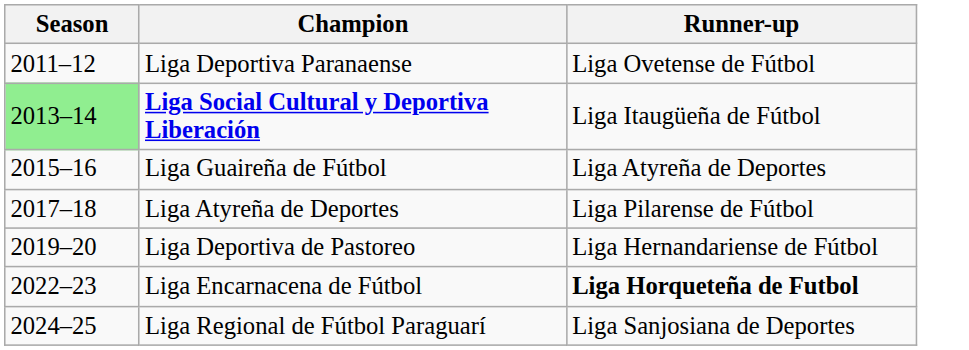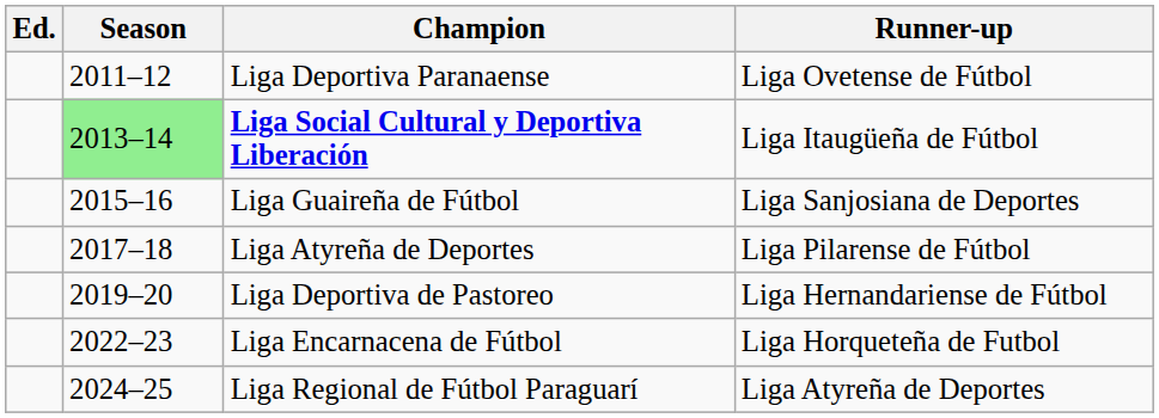+ column: Ed.
Liga Guaireña de Fútbol | Runner-up: Liga Atyreña de Deportes -> Liga Sanjosiana de Deportes
Liga Encarnacena de Fútbol | Runner-up: bold -> normal
Liga Regional de Fútbol Paraguarí | Runner-up: Liga Sanjosiana de Deportes -> Liga Atyreña de Deportes
